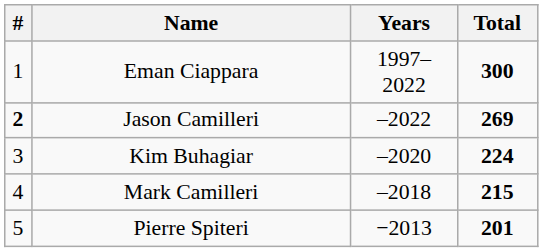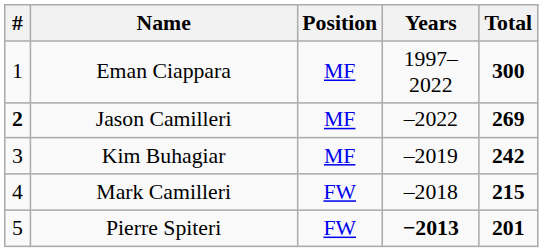+ column: Position | MF | MF | MF | FW | FW
Kim Buhagiar | Years: –2020 -> –2019
Kim Buhagiar | Total: 224 -> 242
Pierre Spiteri | Years: normal -> bold
